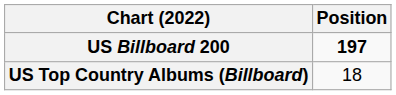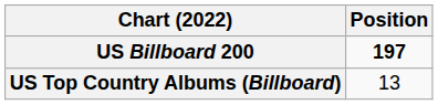US Top Country Albums (Billboard) | Position: 18 -> 13
